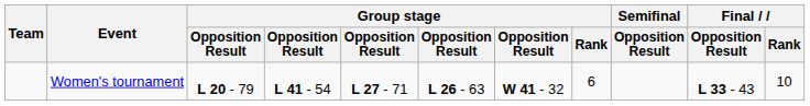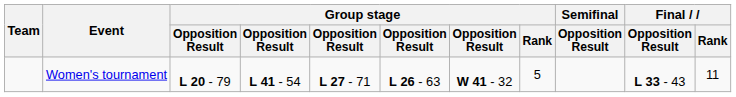Women's tournament | Group stage / Rank: 6 -> 5
Women's tournament | Final / Rank: 10 -> 11
